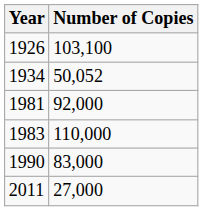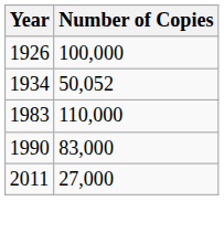1926 | Number of Copies: 103,100 -> 100,000
- row: 1981 | 92,000
